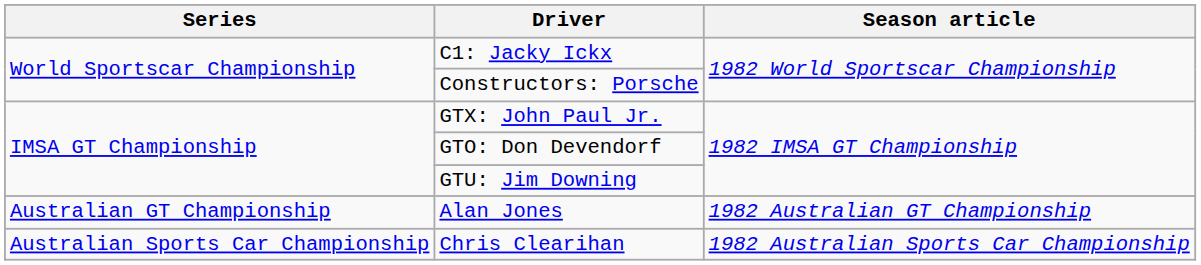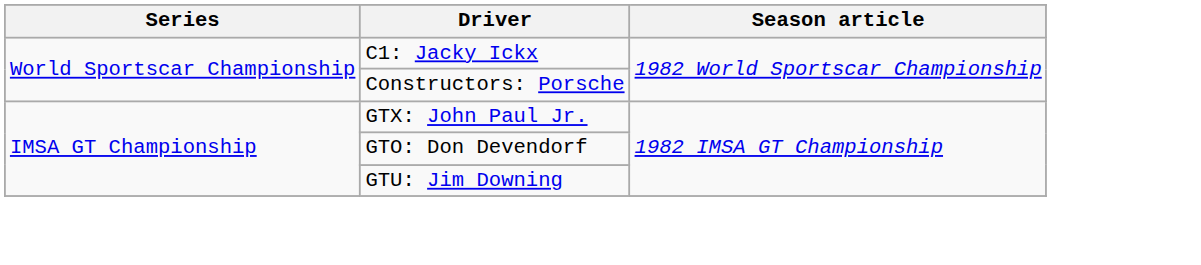- row: Australian GT Championship | Alan Jones | 1982 Australian GT Championship
- row: Australian Sports Car Championship | Chris Clearihan | 1982 Australian Sports Car Championship
